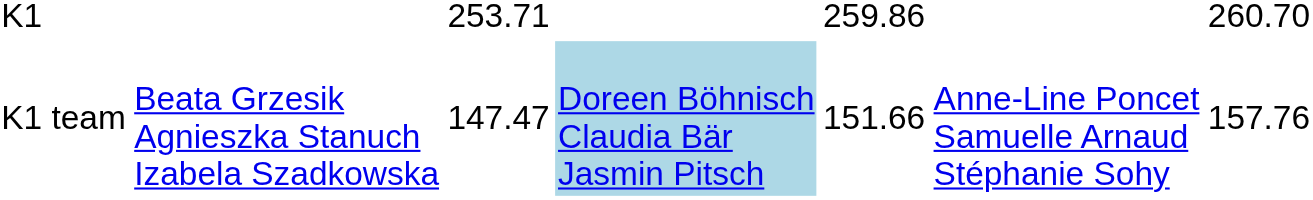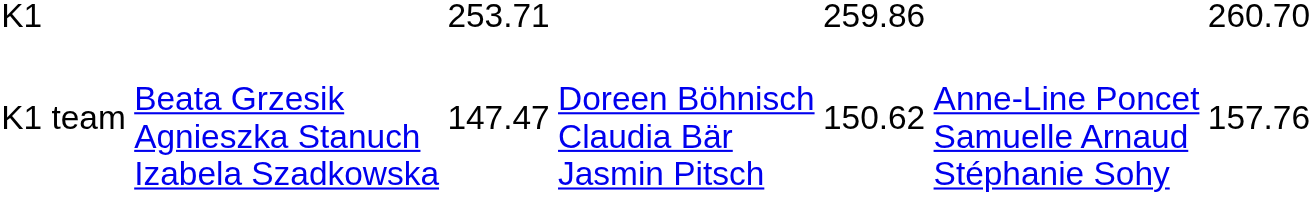K1 team | column 4: lightblue background -> no background
K1 team | column 5: 151.66 -> 150.62
